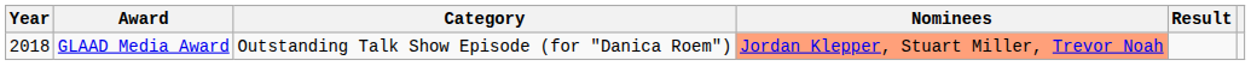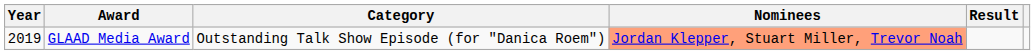GLAAD Media Award | Year: 2018 -> 2019
